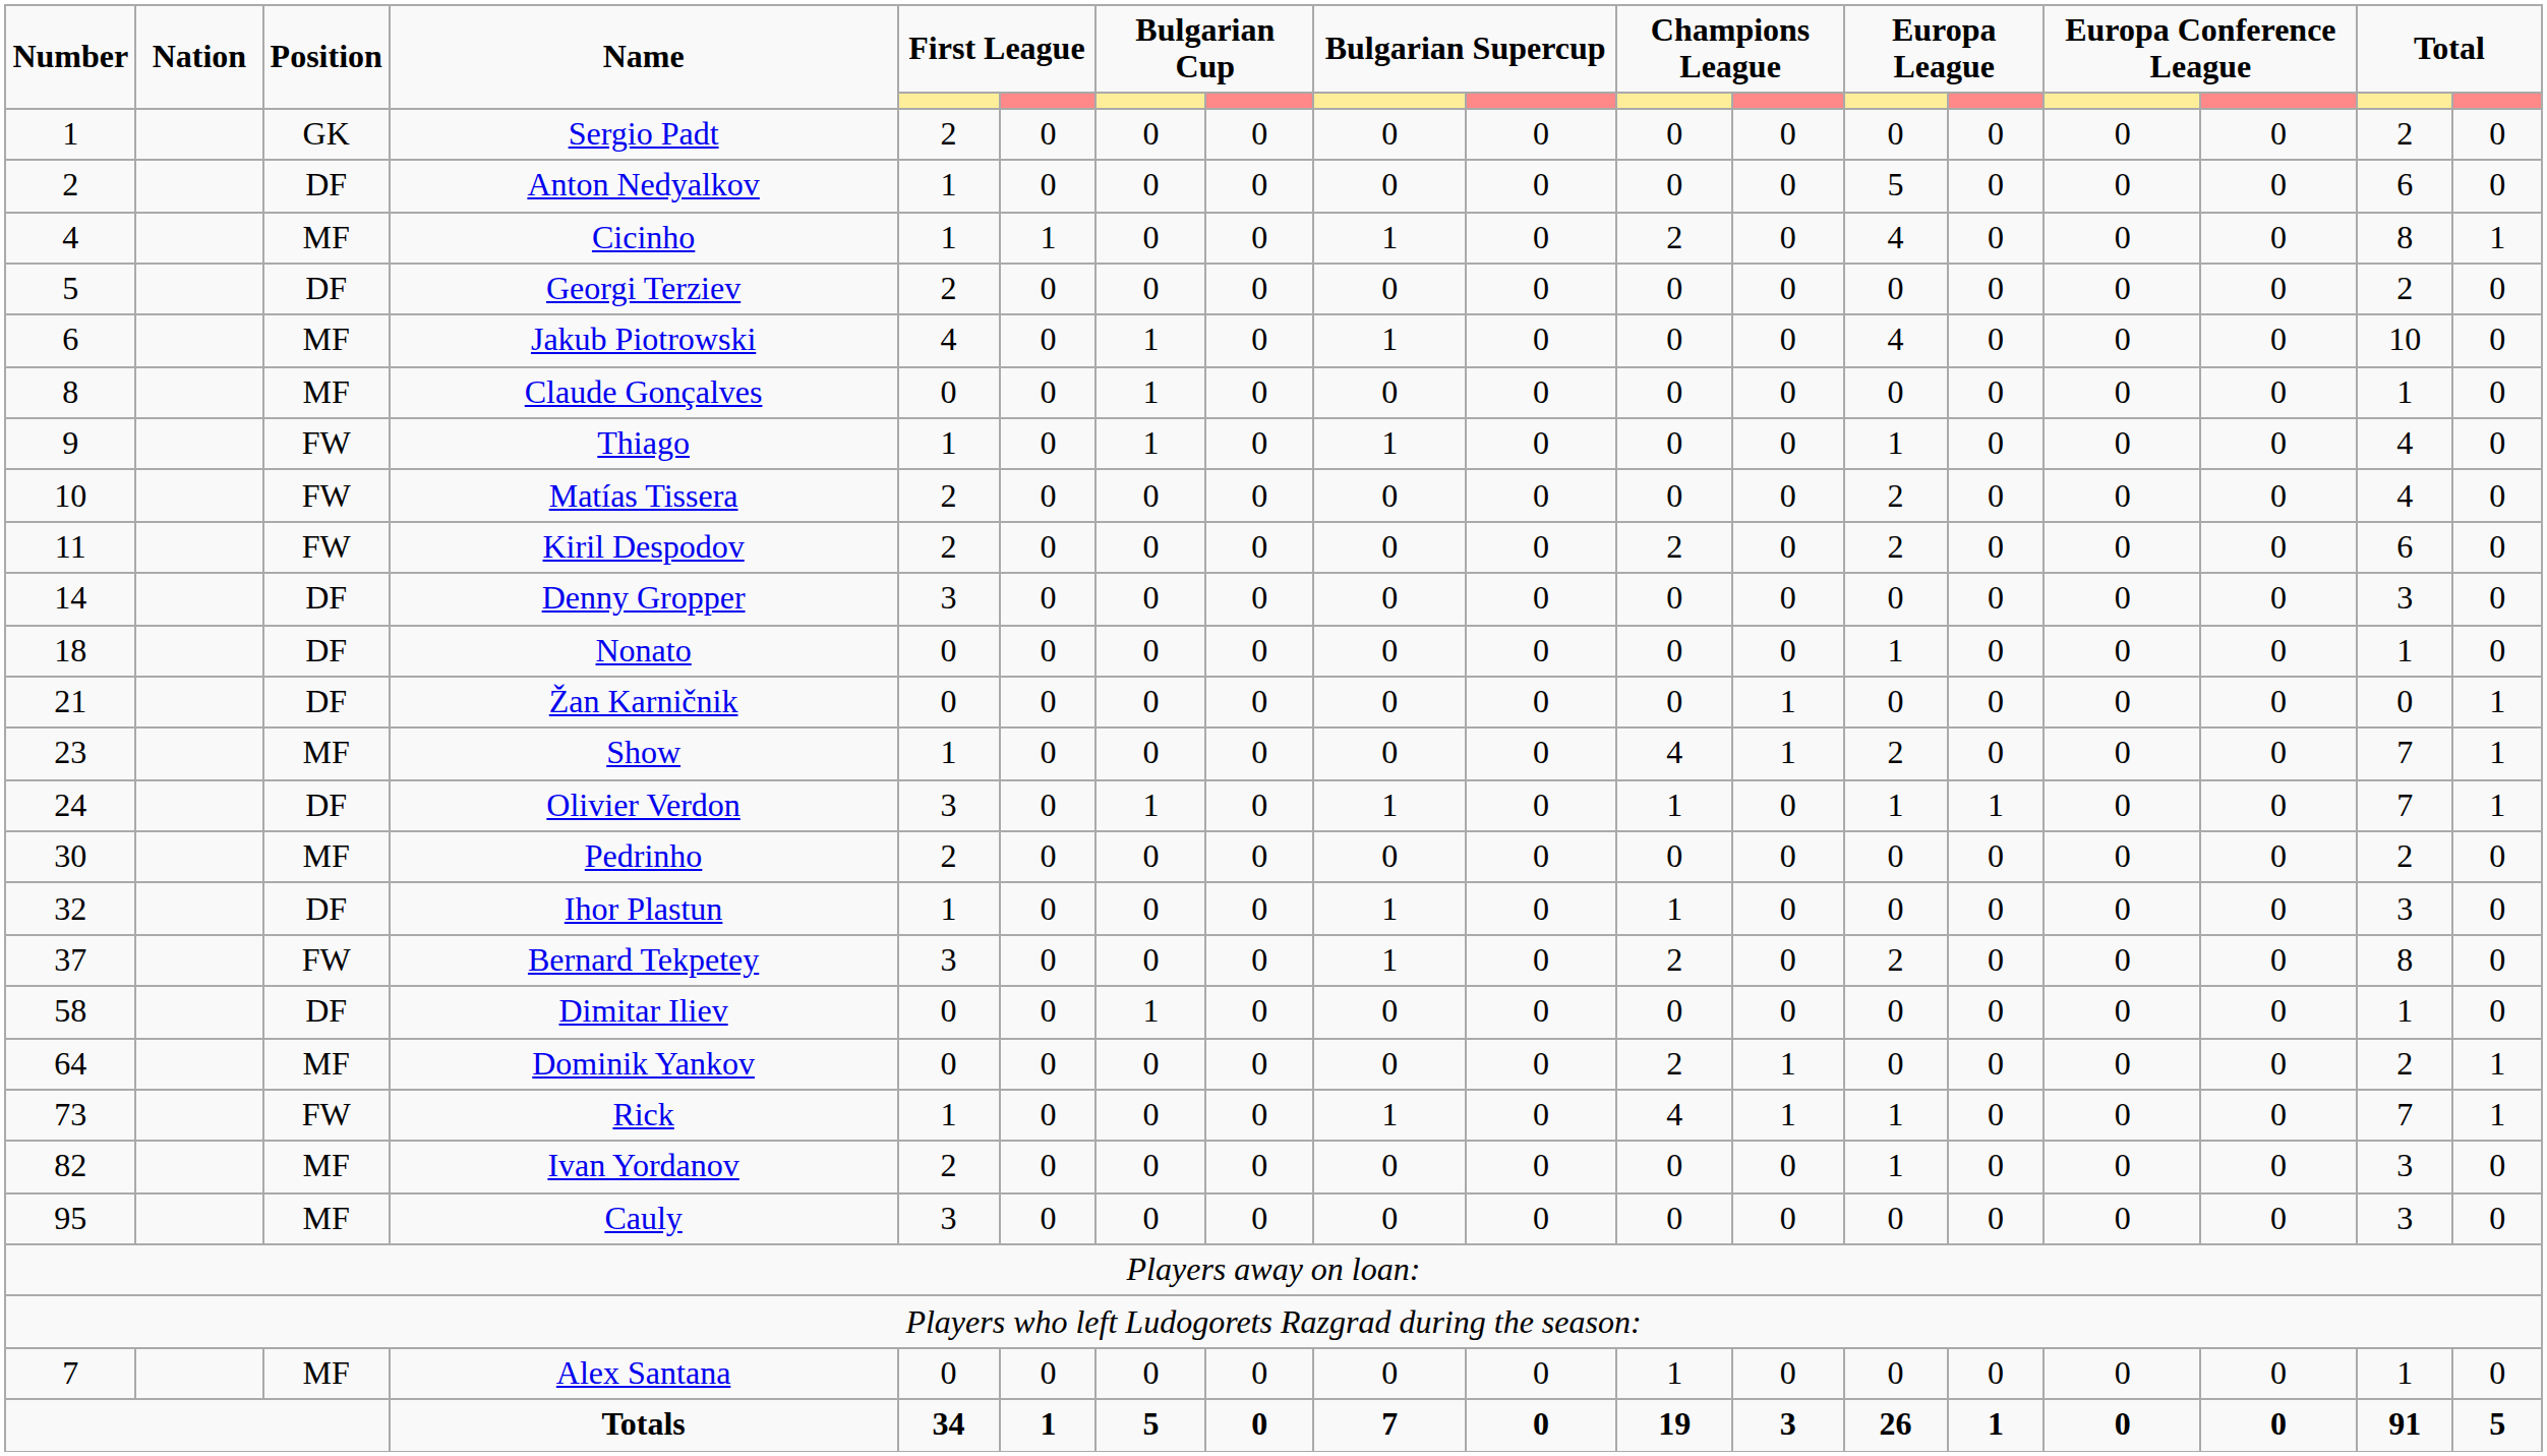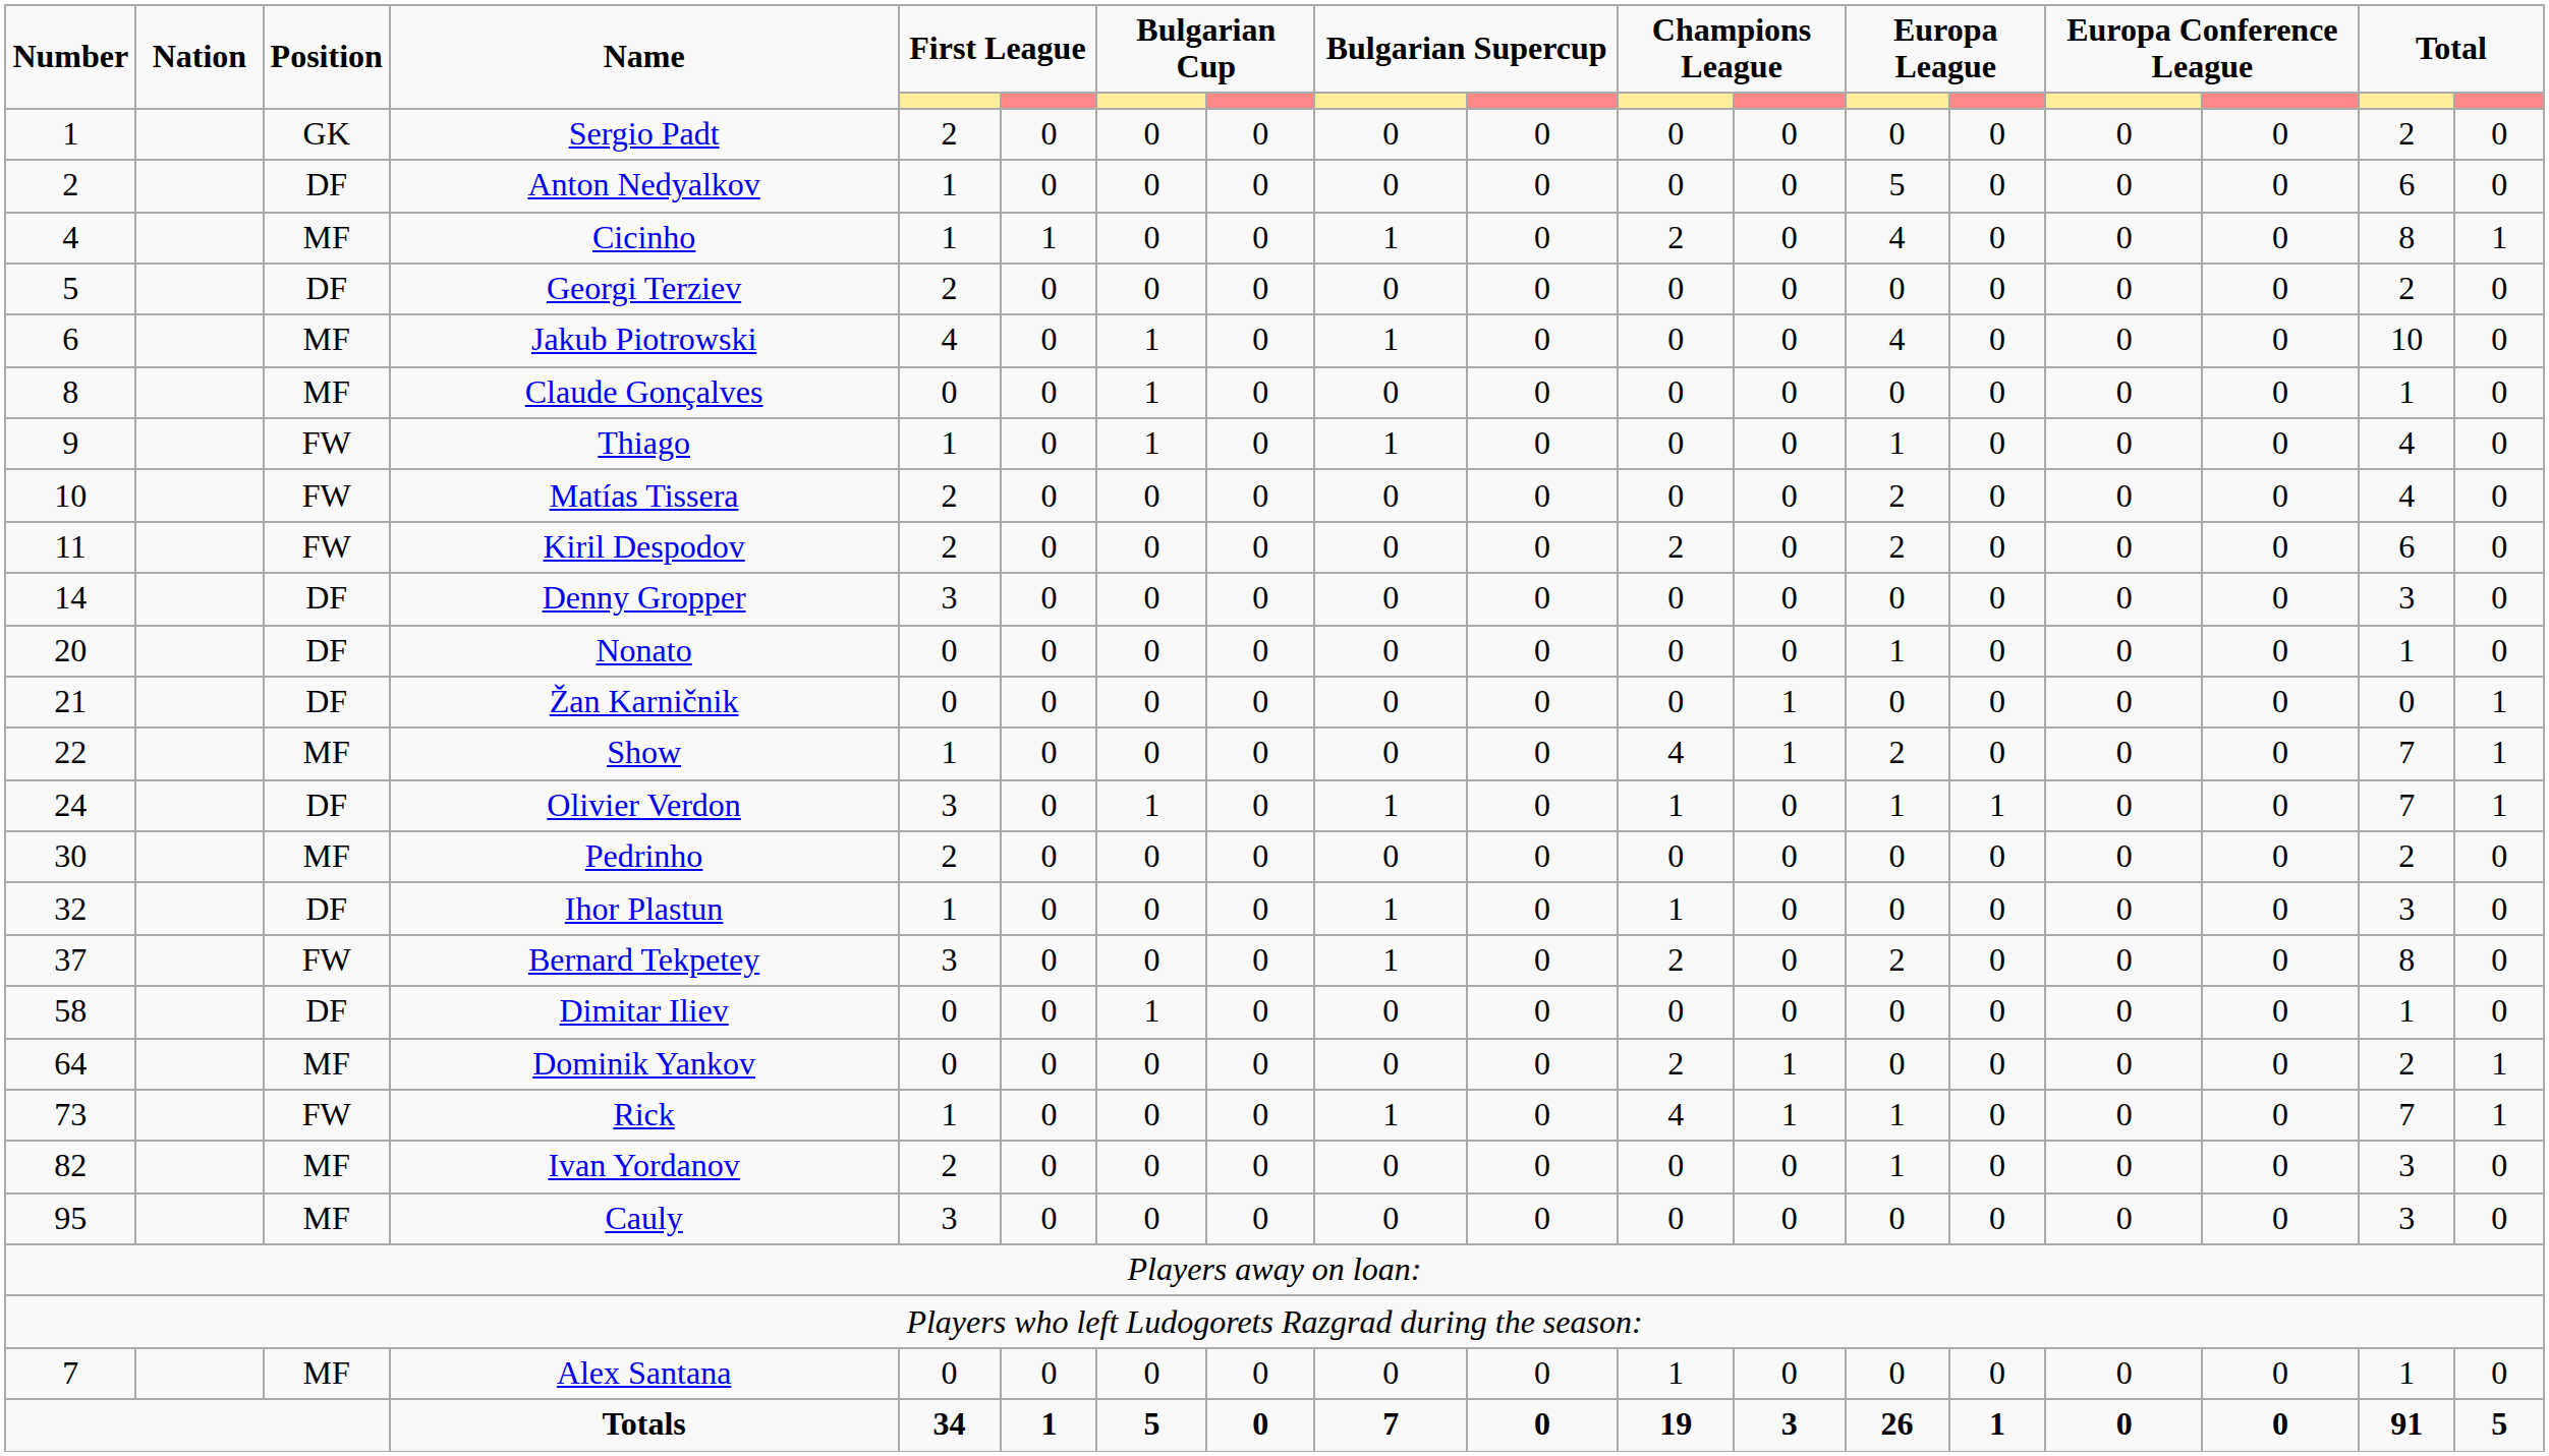Nonato | Number: 18 -> 20
Show | Number: 23 -> 22
